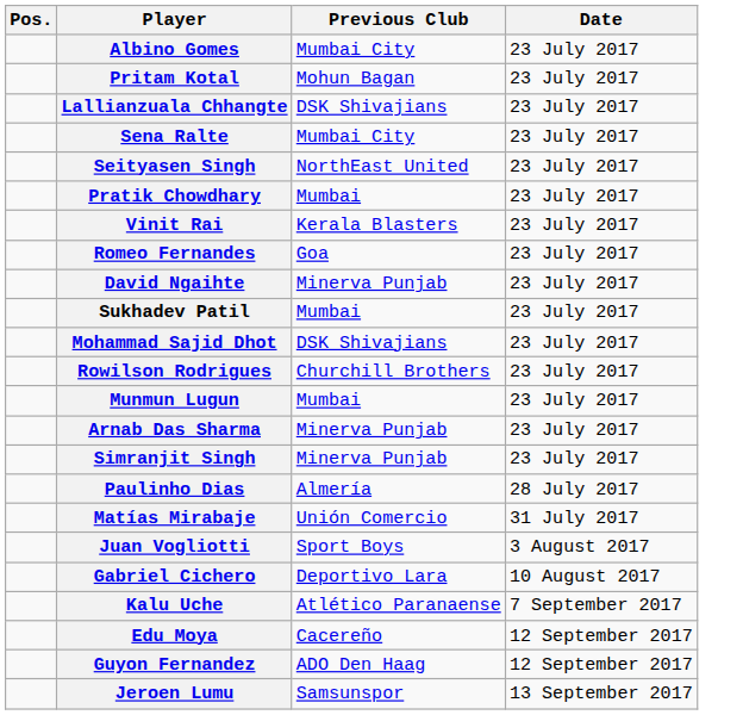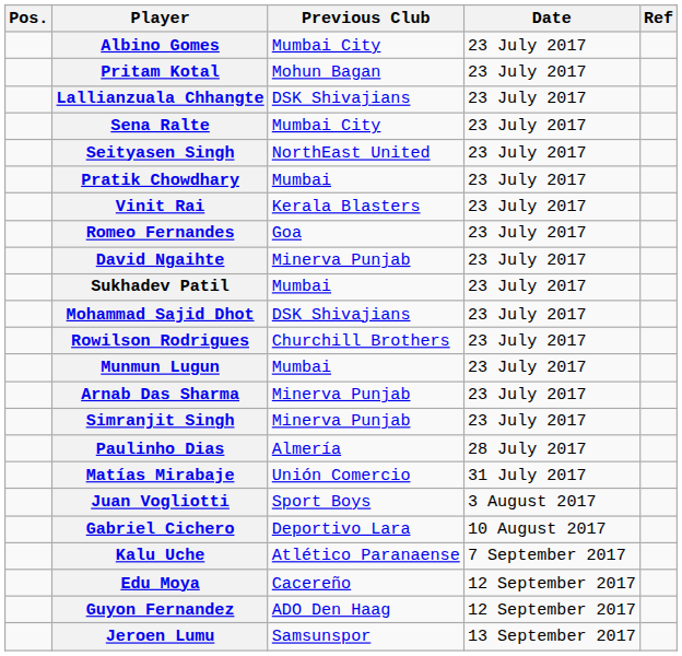+ column: Ref
